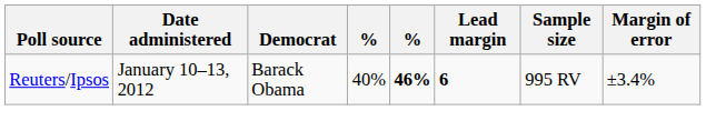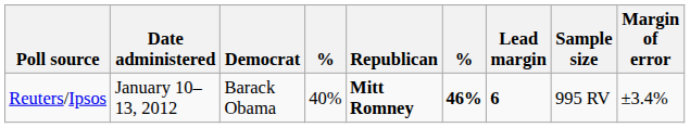+ column: Republican | Mitt Romney
